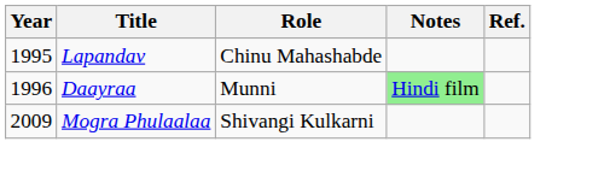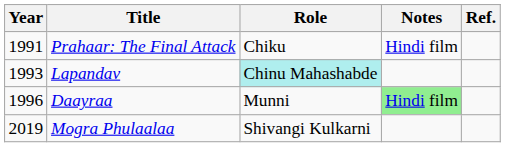+ row: 1991 | Prahaar: The Final Attack | Chiku | Hindi film
Lapandav | Year: 1995 -> 1993
Lapandav | Role: no background -> paleturquoise background
Mogra Phulaalaa | Year: 2009 -> 2019
